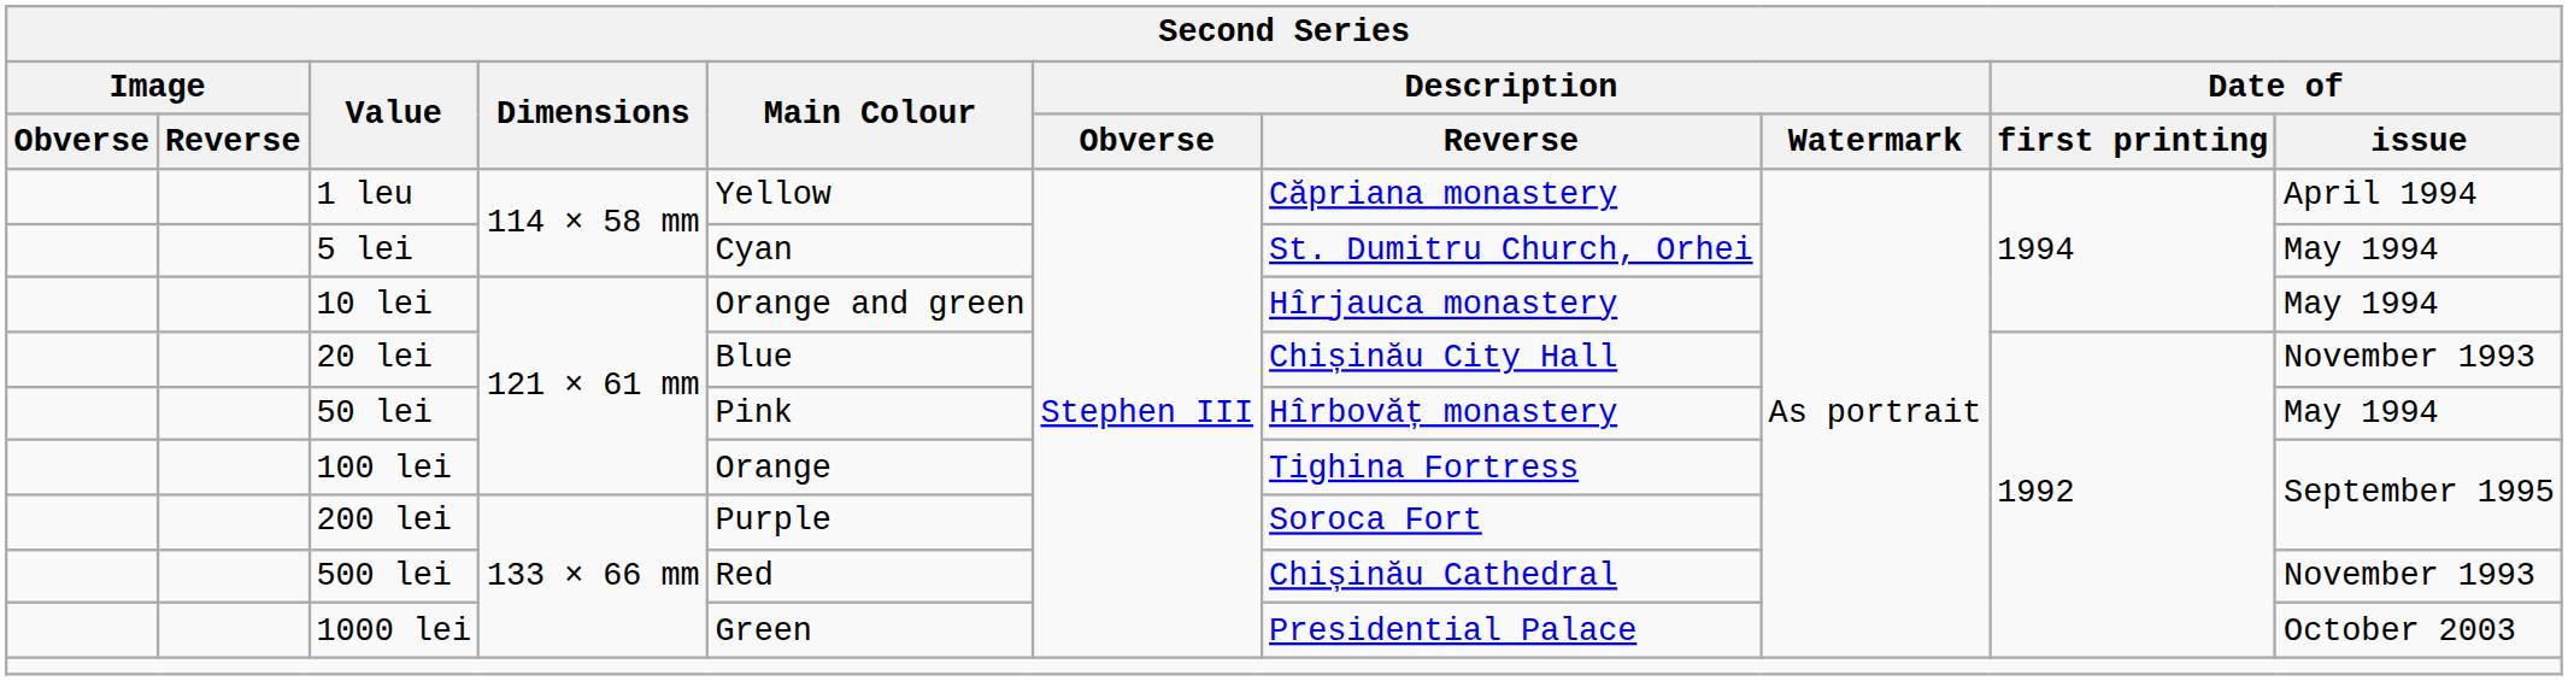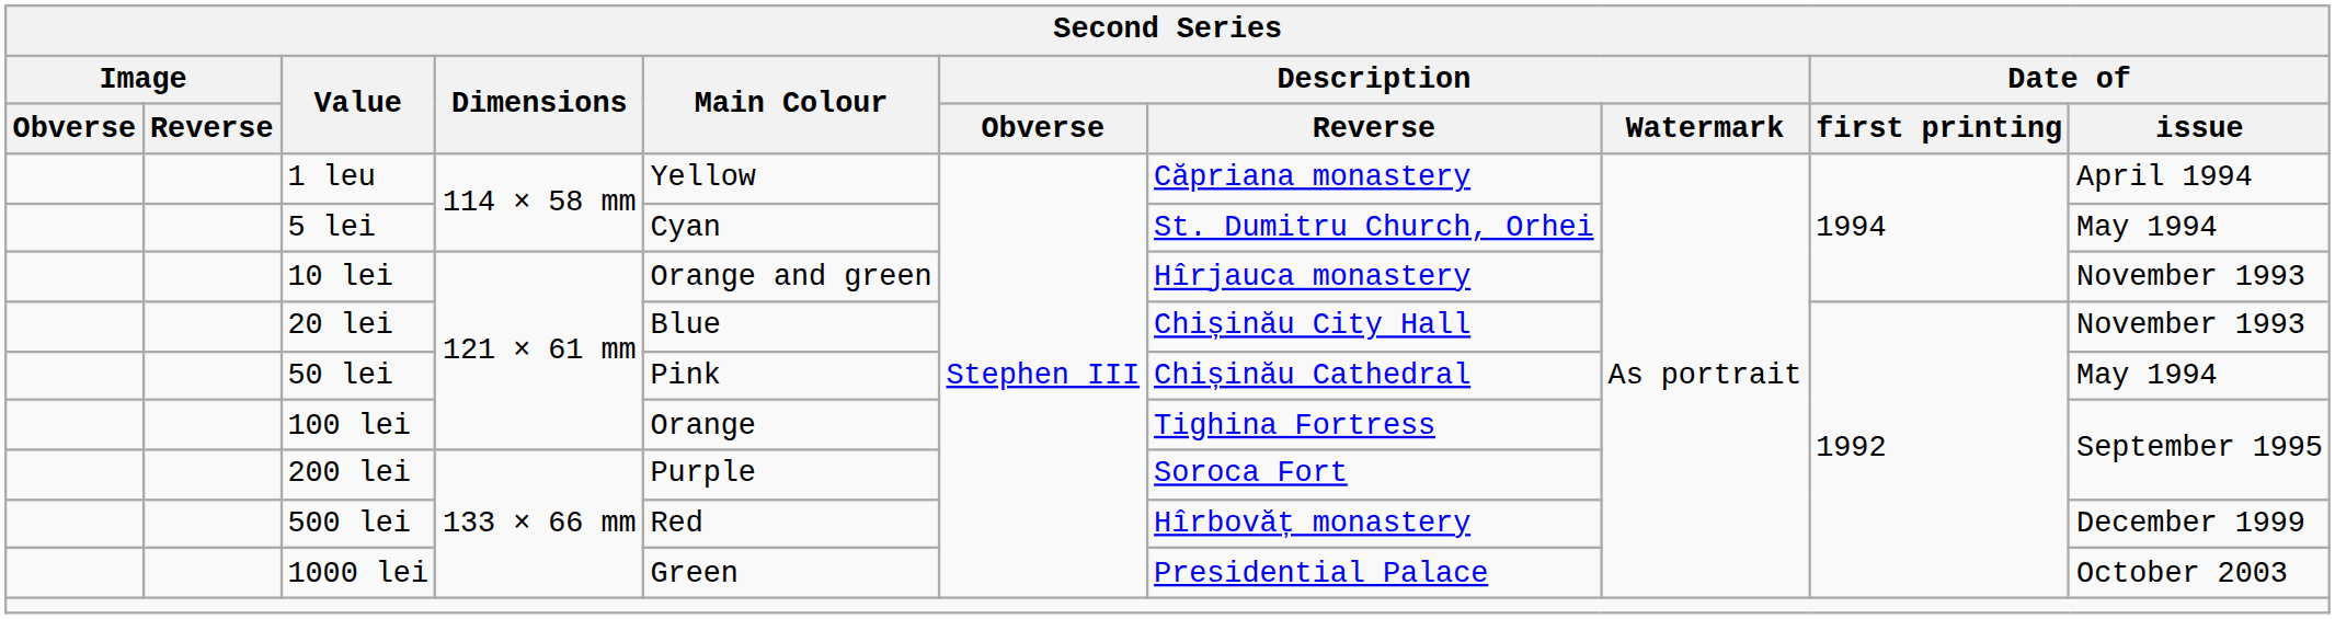10 lei | Date of / issue: May 1994 -> November 1993
50 lei | Description / Reverse: Hîrbovăț monastery -> Chișinău Cathedral
500 lei | Description / Reverse: Chișinău Cathedral -> Hîrbovăț monastery
500 lei | Date of / issue: November 1993 -> December 1999
